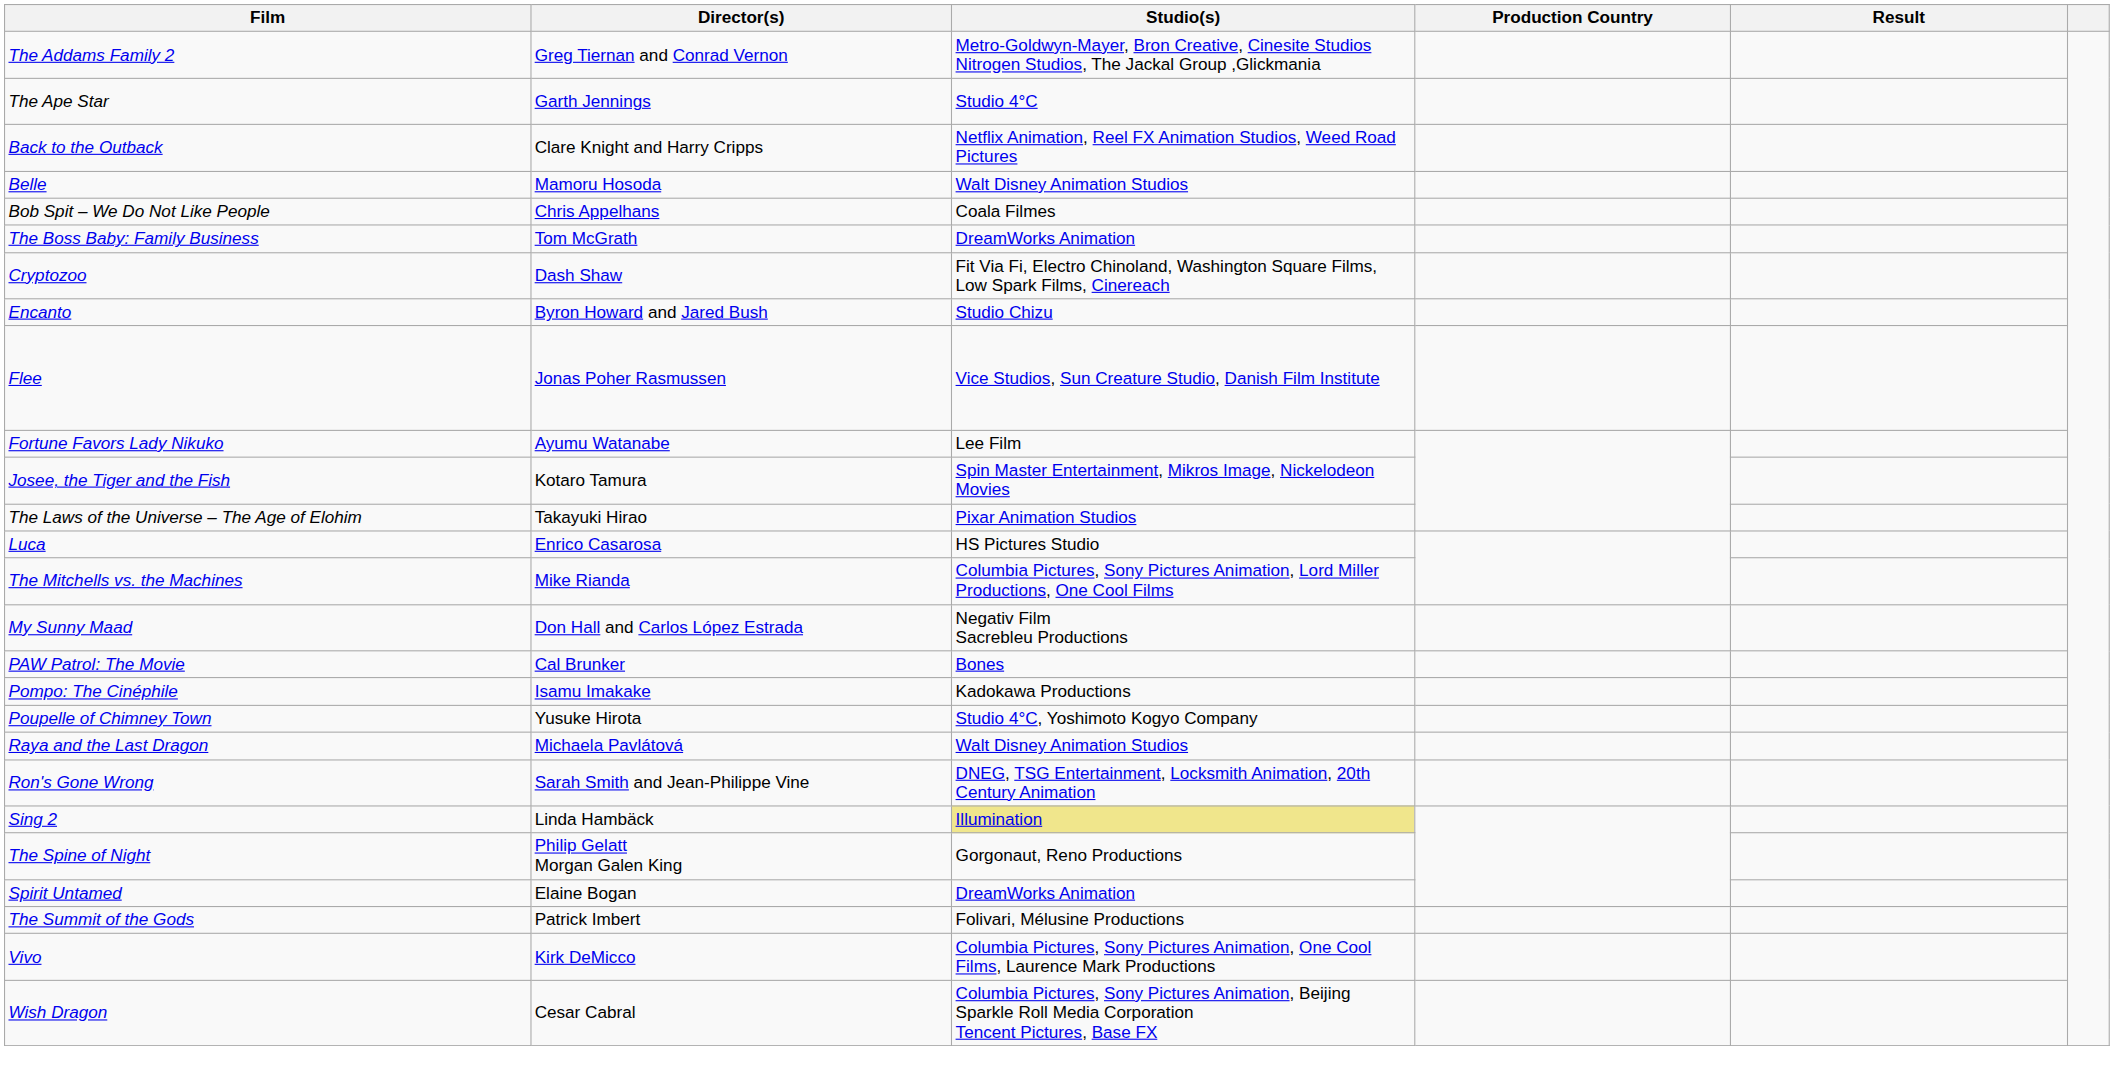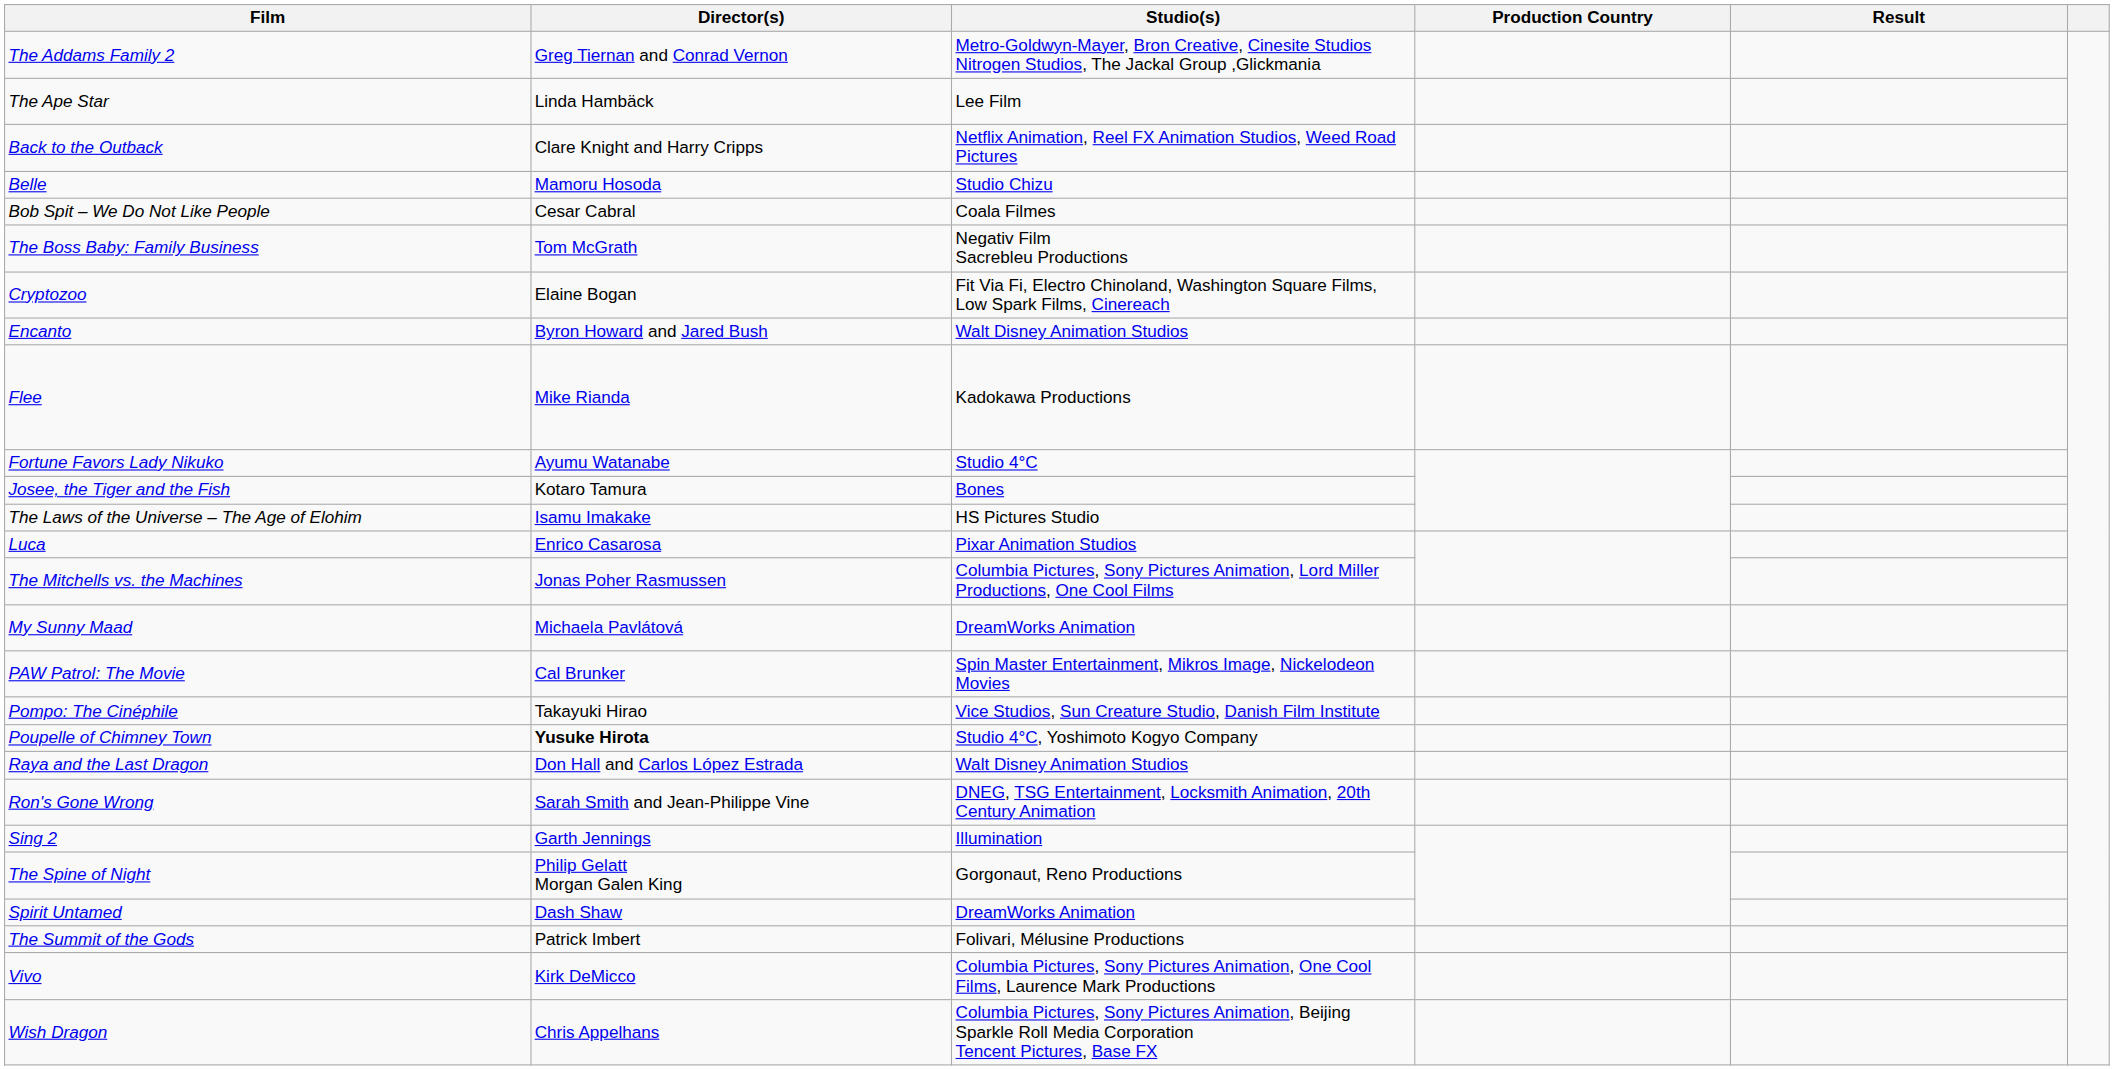The Ape Star | Director(s): Garth Jennings -> Linda Hambäck
The Ape Star | Studio(s): Studio 4°C -> Lee Film
Belle | Studio(s): Walt Disney Animation Studios -> Studio Chizu
Bob Spit – We Do Not Like People | Director(s): Chris Appelhans -> Cesar Cabral
The Boss Baby: Family Business | Studio(s): DreamWorks Animation -> Negativ Film Sacrebleu Productions
Cryptozoo | Director(s): Dash Shaw -> Elaine Bogan
Encanto | Studio(s): Studio Chizu -> Walt Disney Animation Studios
Flee | Director(s): Jonas Poher Rasmussen -> Mike Rianda
Flee | Studio(s): Vice Studios, Sun Creature Studio, Danish Film Institute -> Kadokawa Productions
Fortune Favors Lady Nikuko | Studio(s): Lee Film -> Studio 4°C
Josee, the Tiger and the Fish | Studio(s): Spin Master Entertainment, Mikros Image, Nickelodeon Movies -> Bones
The Laws of the Universe – The Age of Elohim | Director(s): Takayuki Hirao -> Isamu Imakake
The Laws of the Universe – The Age of Elohim | Studio(s): Pixar Animation Studios -> HS Pictures Studio
Luca | Studio(s): HS Pictures Studio -> Pixar Animation Studios
The Mitchells vs. the Machines | Director(s): Mike Rianda -> Jonas Poher Rasmussen
My Sunny Maad | Director(s): Don Hall and Carlos López Estrada -> Michaela Pavlátová
My Sunny Maad | Studio(s): Negativ Film Sacrebleu Productions -> DreamWorks Animation
PAW Patrol: The Movie | Studio(s): Bones -> Spin Master Entertainment, Mikros Image, Nickelodeon Movies
Pompo: The Cinéphile | Director(s): Isamu Imakake -> Takayuki Hirao
Pompo: The Cinéphile | Studio(s): Kadokawa Productions -> Vice Studios, Sun Creature Studio, Danish Film Institute
Poupelle of Chimney Town | Director(s): normal -> bold
Raya and the Last Dragon | Director(s): Michaela Pavlátová -> Don Hall and Carlos López Estrada
Sing 2 | Director(s): Linda Hambäck -> Garth Jennings
Sing 2 | Studio(s): khaki background -> no background
Spirit Untamed | Director(s): Elaine Bogan -> Dash Shaw
Wish Dragon | Director(s): Cesar Cabral -> Chris Appelhans
